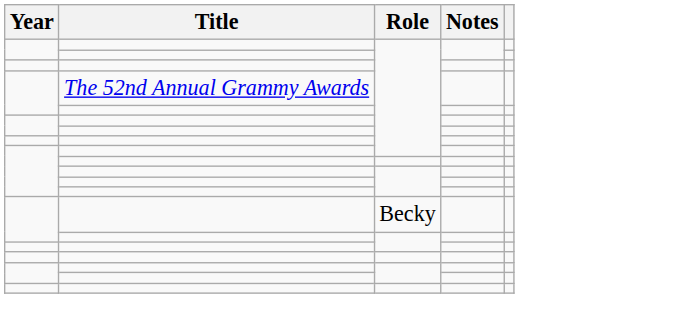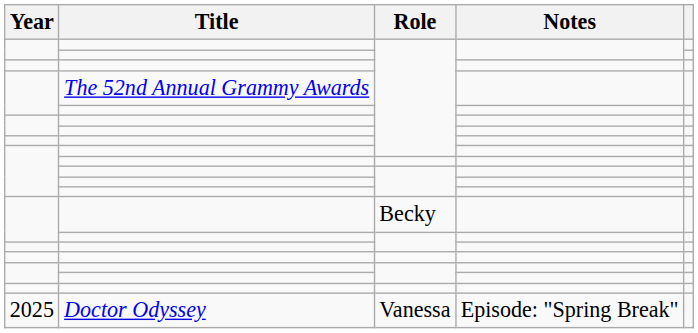+ row: 2025 | Doctor Odyssey | Vanessa | Episode: "Spring Break"
